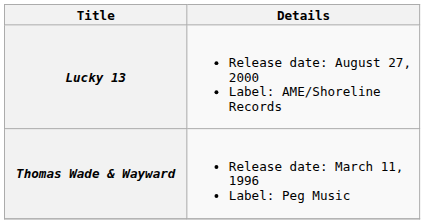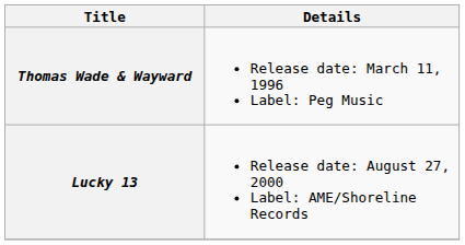rows swapped: Thomas Wade & Wayward <-> Lucky 13
